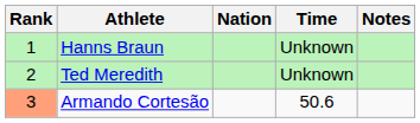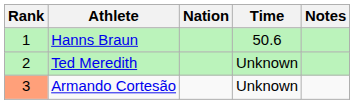Hanns Braun | Time: Unknown -> 50.6
Armando Cortesão | Time: 50.6 -> Unknown
